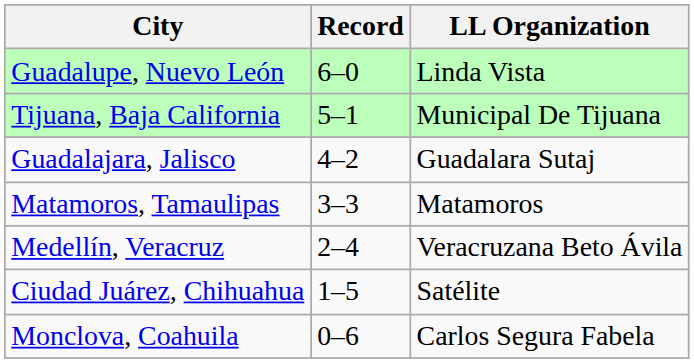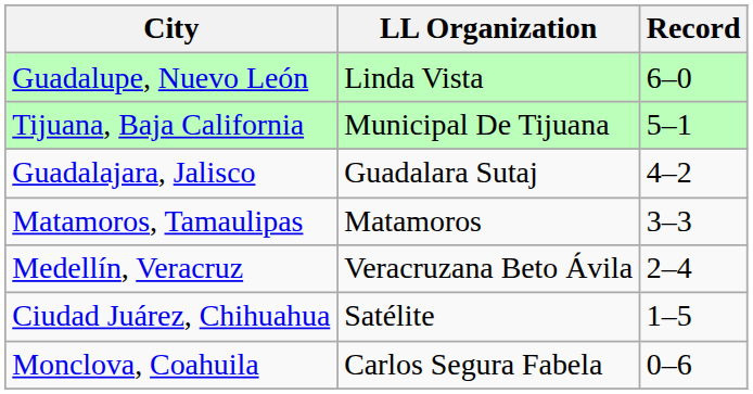columns swapped: LL Organization <-> Record
